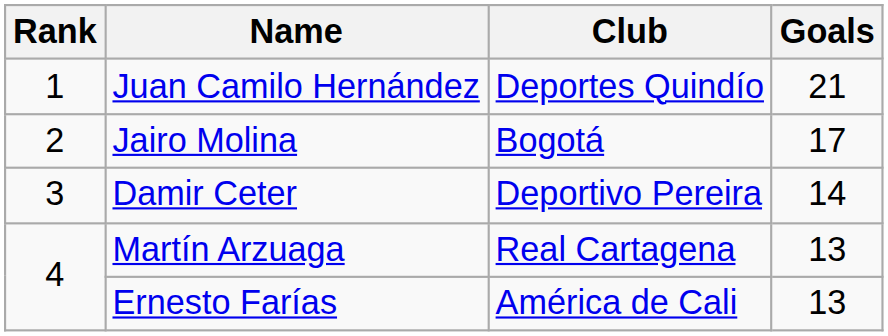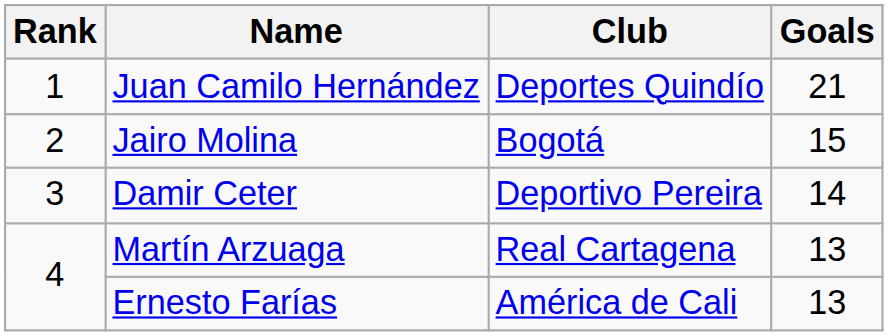Jairo Molina | Goals: 17 -> 15
